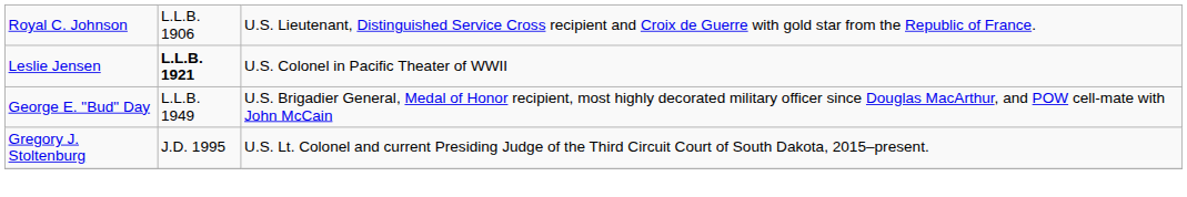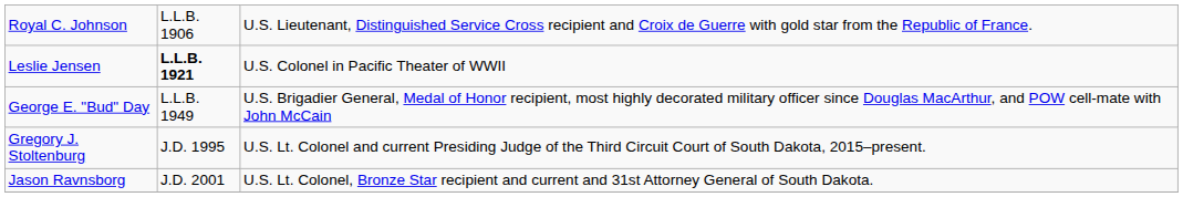+ row: Jason Ravnsborg | J.D. 2001 | U.S. Lt. Colonel, Bronze Star recipient and current and 31st Attorney General of South Dakota.
